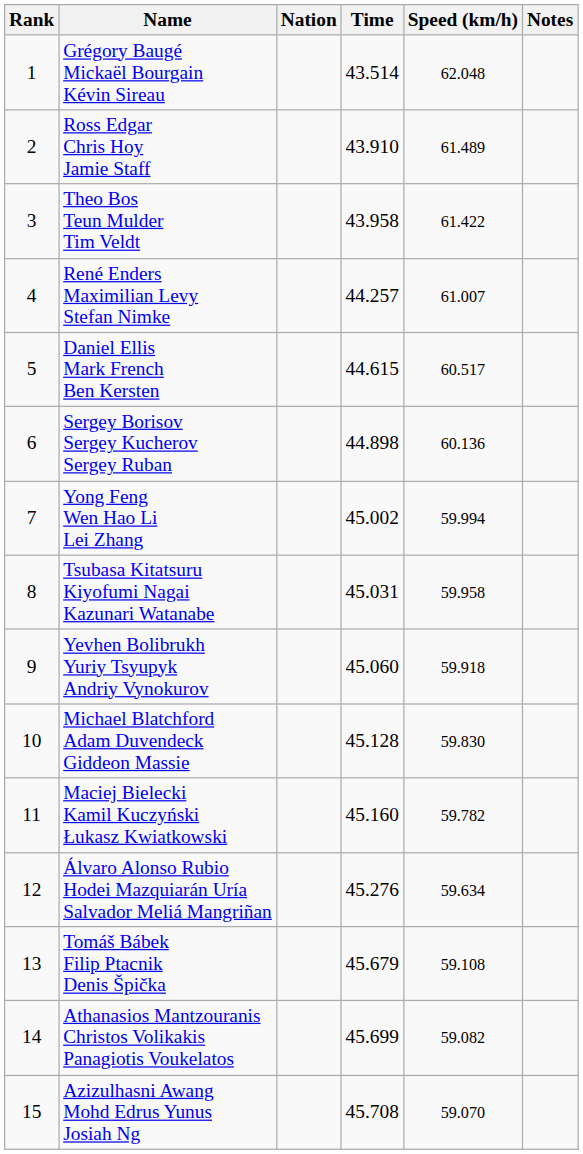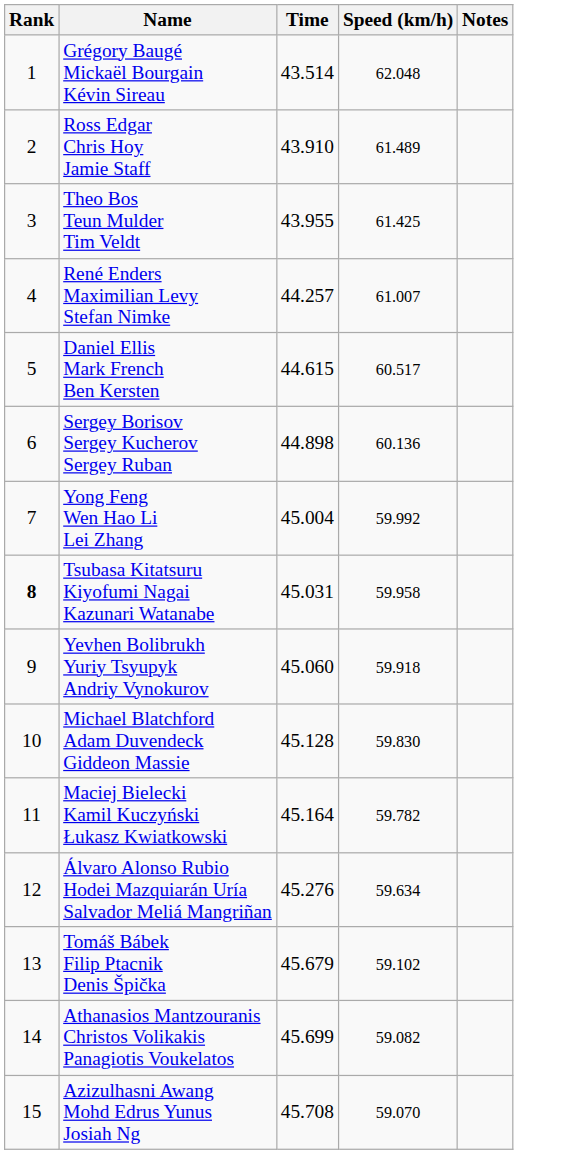- column: Nation
Theo Bos Teun Mulder Tim Veldt | Time: 43.958 -> 43.955
Theo Bos Teun Mulder Tim Veldt | Speed (km/h): 61.422 -> 61.425
Yong Feng Wen Hao Li Lei Zhang | Time: 45.002 -> 45.004
Yong Feng Wen Hao Li Lei Zhang | Speed (km/h): 59.994 -> 59.992
Tsubasa Kitatsuru Kiyofumi Nagai Kazunari Watanabe | Rank: normal -> bold
Maciej Bielecki Kamil Kuczyński Łukasz Kwiatkowski | Time: 45.160 -> 45.164
Tomáš Bábek Filip Ptacnik Denis Špička | Speed (km/h): 59.108 -> 59.102
